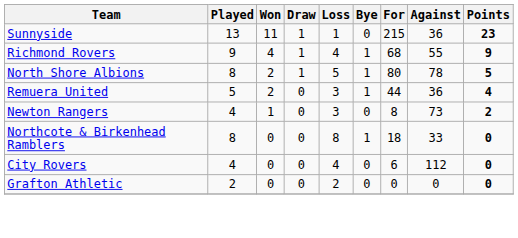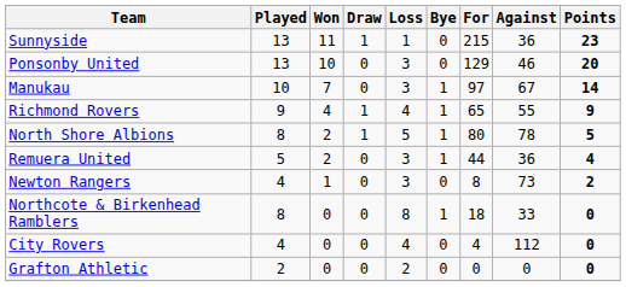+ row: Ponsonby United | 13 | 10 | 0 | 3 | 0 | 129 | 46 | 20
+ row: Manukau | 10 | 7 | 0 | 3 | 1 | 97 | 67 | 14
Richmond Rovers | For: 68 -> 65
City Rovers | For: 6 -> 4
